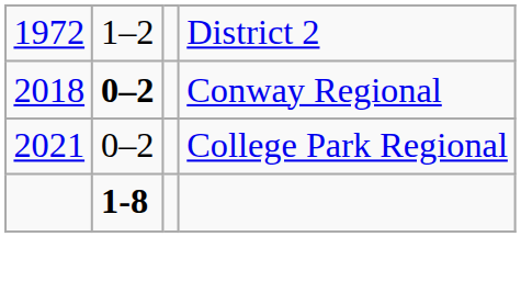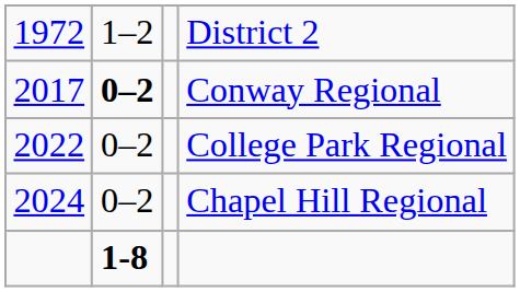Conway Regional | column 1: 2018 -> 2017
College Park Regional | column 1: 2021 -> 2022
+ row: 2024 | 0–2 | Chapel Hill Regional
